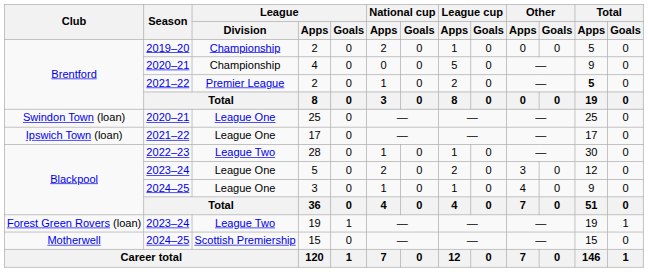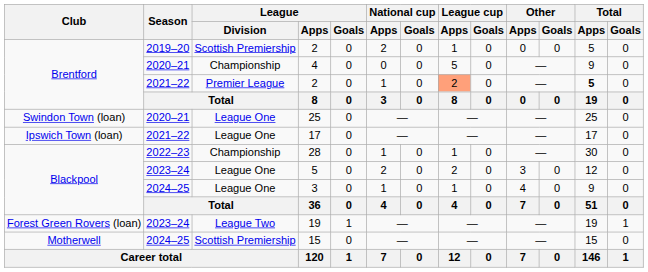2019–20 / 2 | League / Division: Championship -> Scottish Premiership
2021–22 / 2 | League cup / Apps: no background -> lightsalmon background
28 | League / Division: League Two -> Championship
